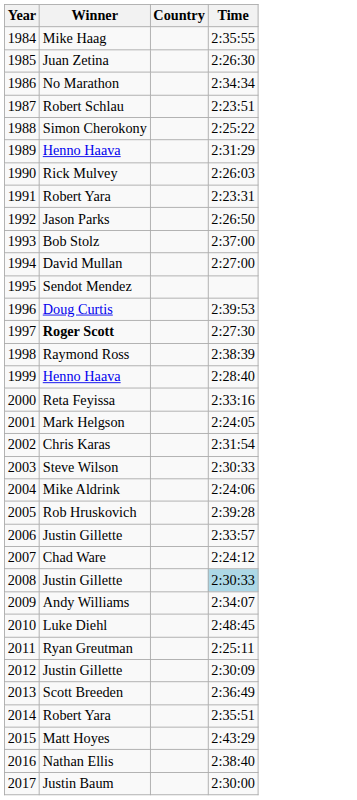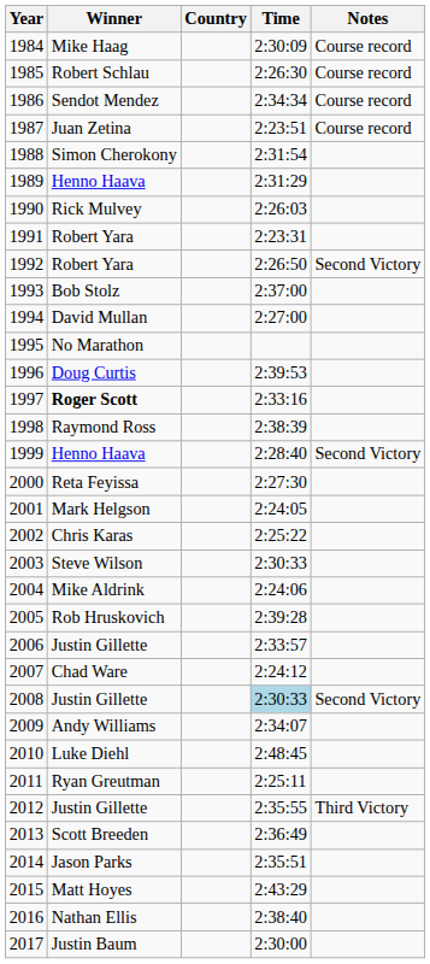+ column: Notes | Course record | Course record | Course record | Course record | Second Victory | Second Victory | Second Victory | Third Victory
1984 | Time: 2:35:55 -> 2:30:09
1985 | Winner: Juan Zetina -> Robert Schlau
1986 | Winner: No Marathon -> Sendot Mendez
1987 | Winner: Robert Schlau -> Juan Zetina
1988 | Time: 2:25:22 -> 2:31:54
1992 | Winner: Jason Parks -> Robert Yara
1995 | Winner: Sendot Mendez -> No Marathon
1997 | Time: 2:27:30 -> 2:33:16
2000 | Time: 2:33:16 -> 2:27:30
2002 | Time: 2:31:54 -> 2:25:22
2012 | Time: 2:30:09 -> 2:35:55
2014 | Winner: Robert Yara -> Jason Parks
